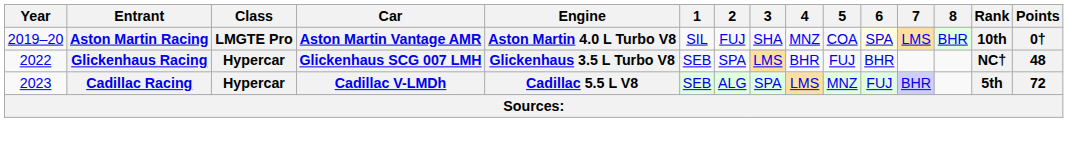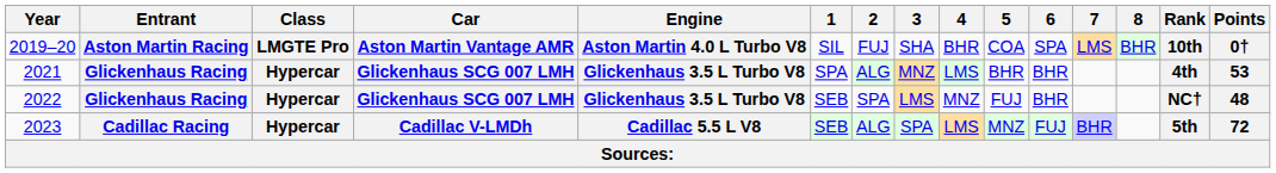2019–20 | 4: MNZ -> BHR
2019–20 | 6: lightyellow background -> no background
+ row: 2021 | Glickenhaus Racing | Hypercar | Glickenhaus SCG 007 LMH | Glickenhaus 3.5 L Turbo V8 | SPA | ALG | MNZ | LMS | BHR | BHR | 4th | 53
2022 | 4: BHR -> MNZ
